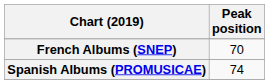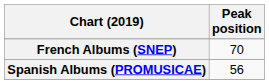Spanish Albums (PROMUSICAE) | Peak position: 74 -> 56
